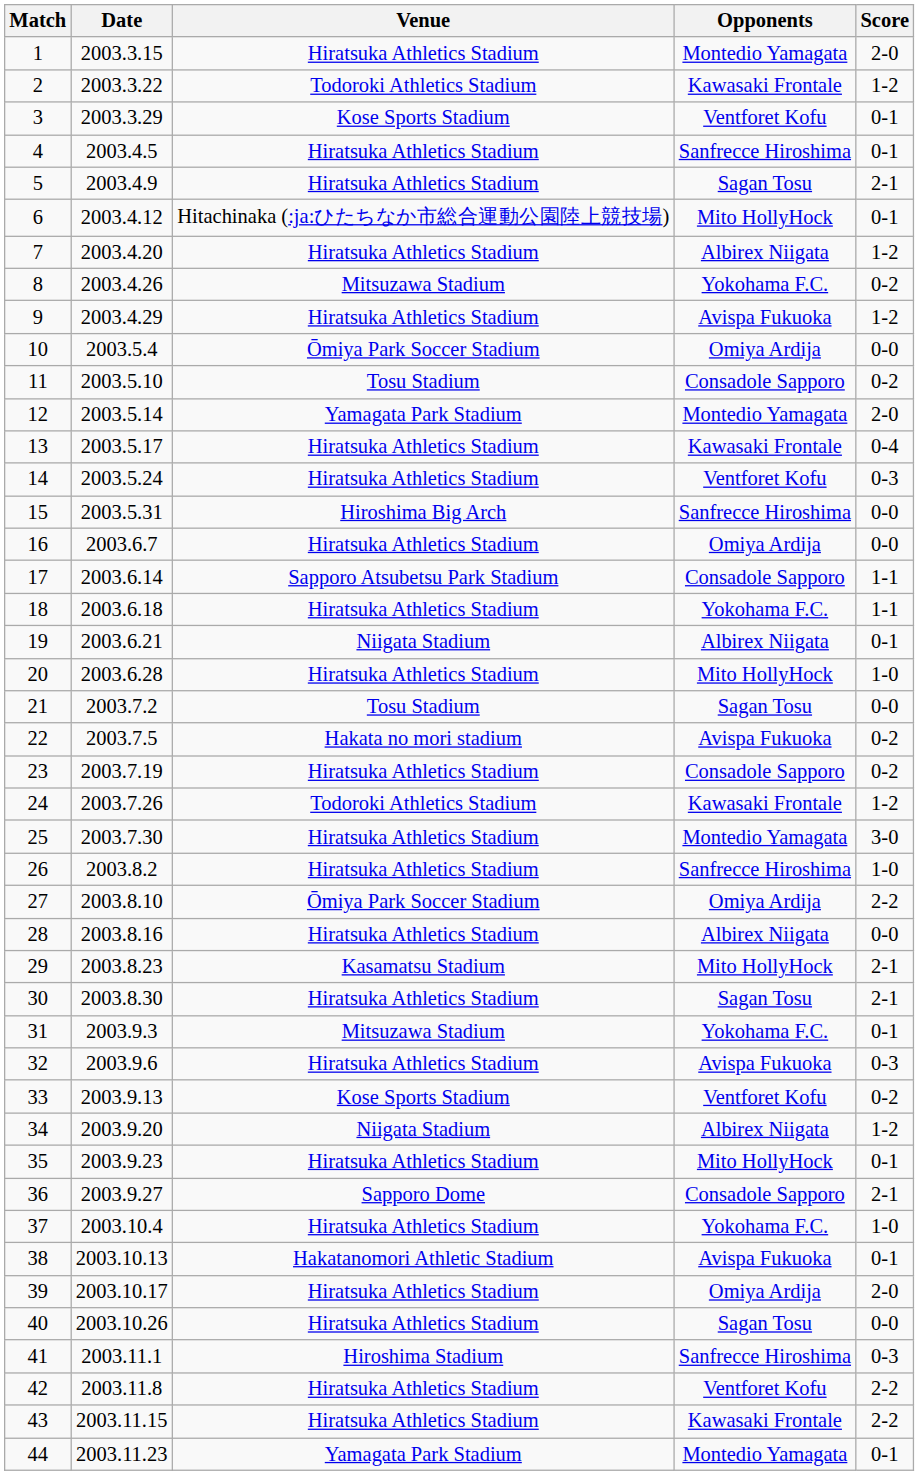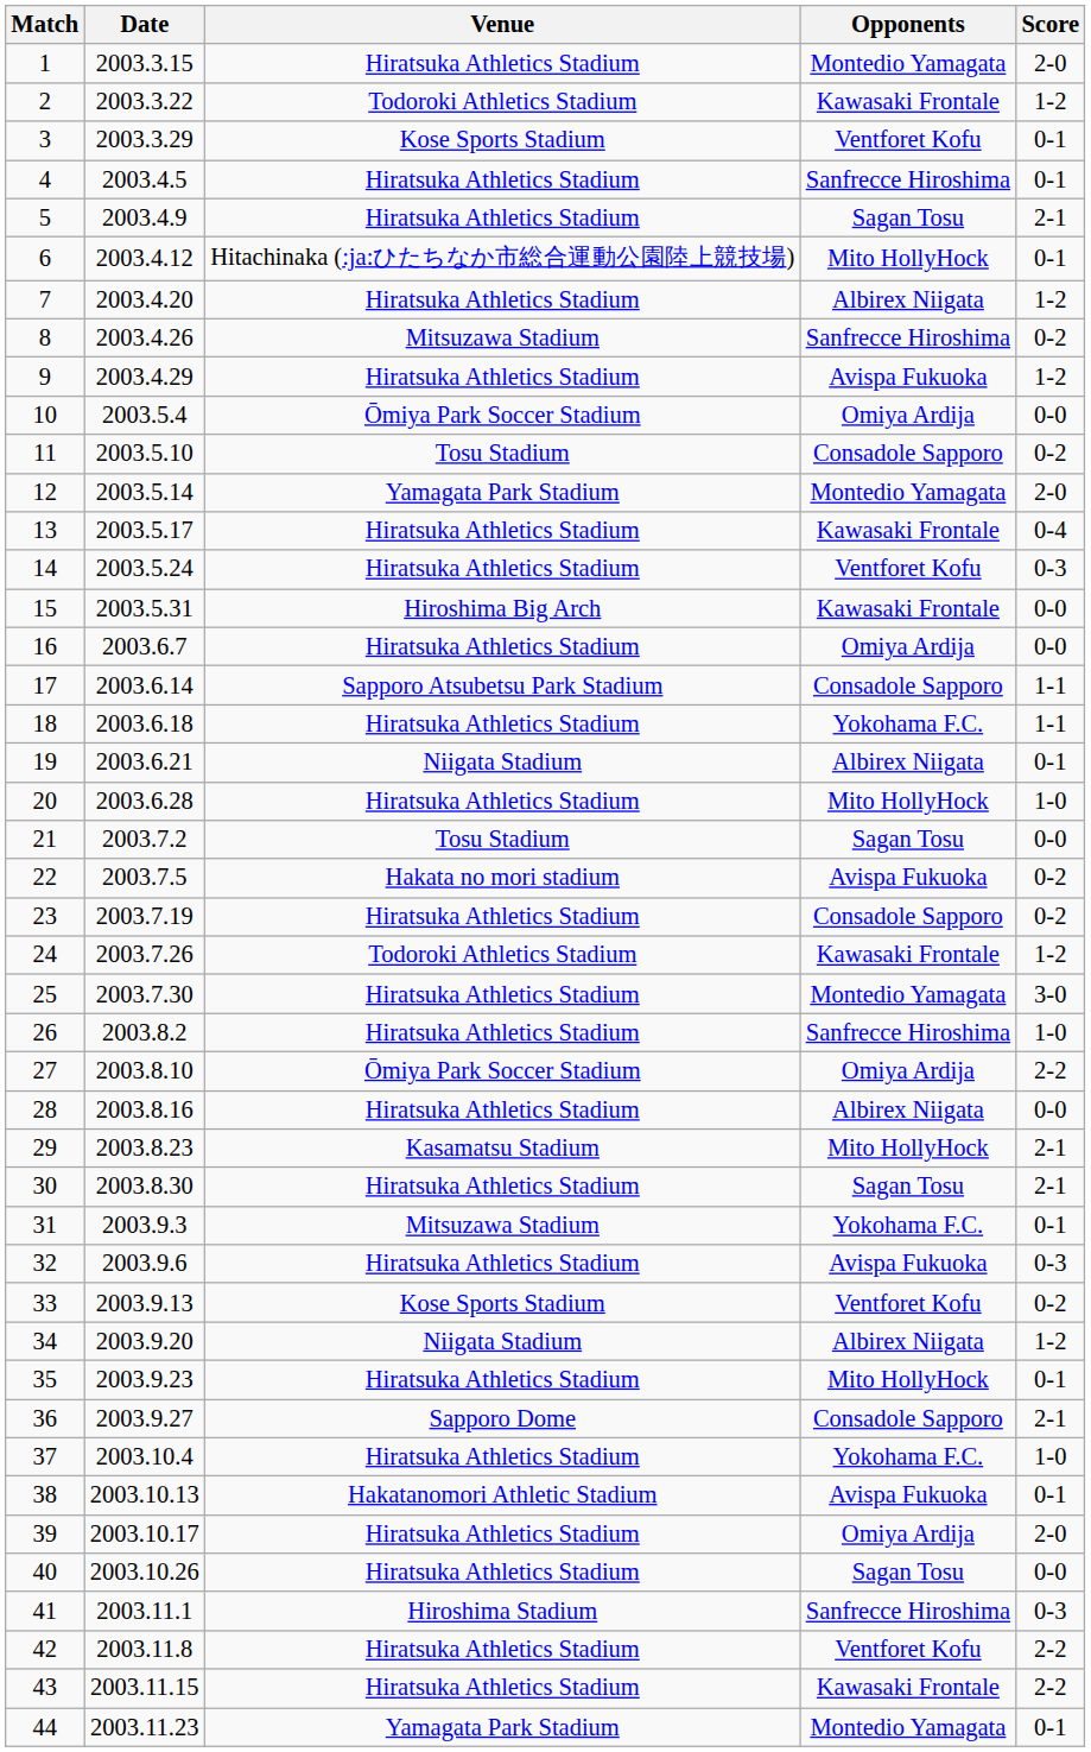8 | Opponents: Yokohama F.C. -> Sanfrecce Hiroshima
15 | Opponents: Sanfrecce Hiroshima -> Kawasaki Frontale
